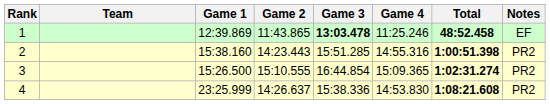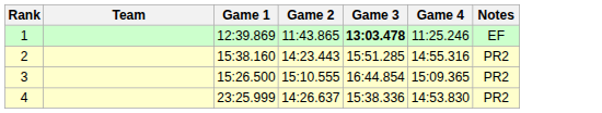- column: Total | 48:52.458 | 1:00:51.398 | 1:02:31.274 | 1:08:21.608
